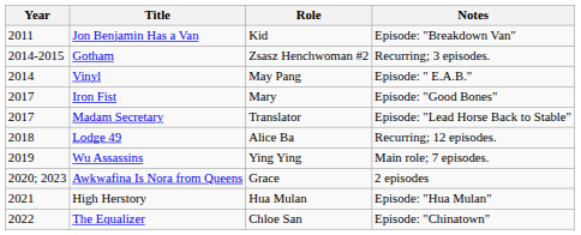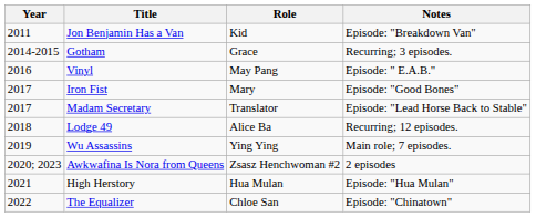Gotham | Role: Zsasz Henchwoman #2 -> Grace
Vinyl | Year: 2014 -> 2016
Awkwafina Is Nora from Queens | Role: Grace -> Zsasz Henchwoman #2
